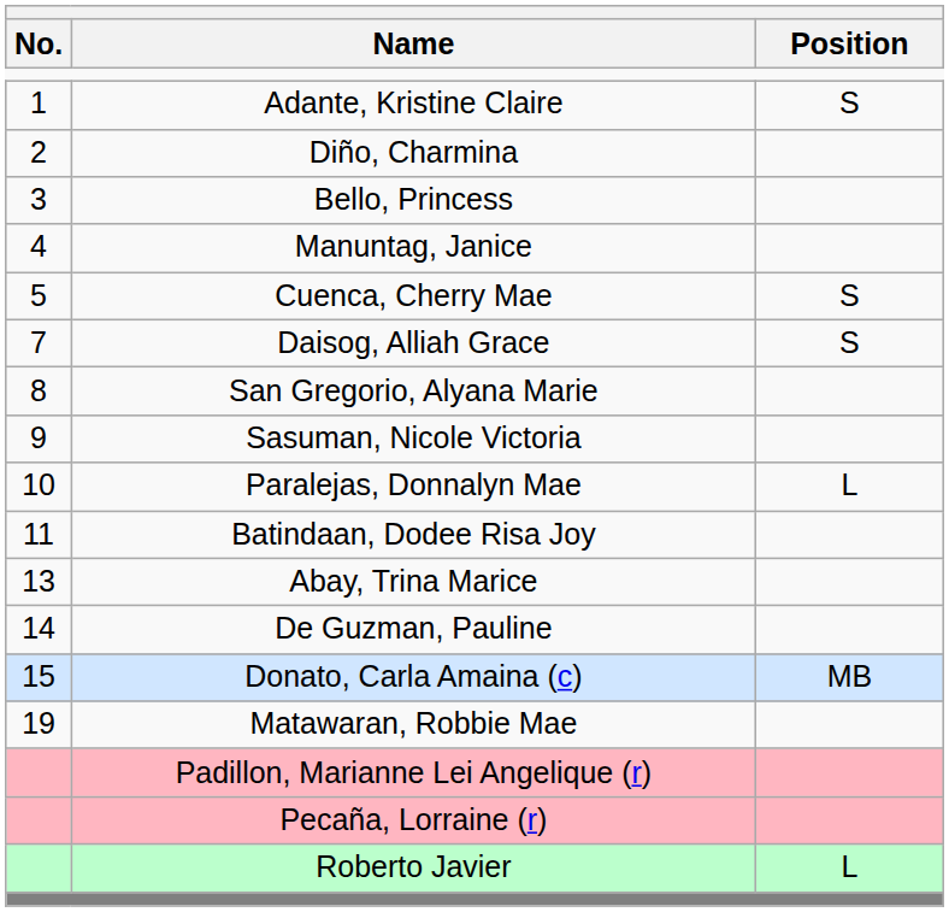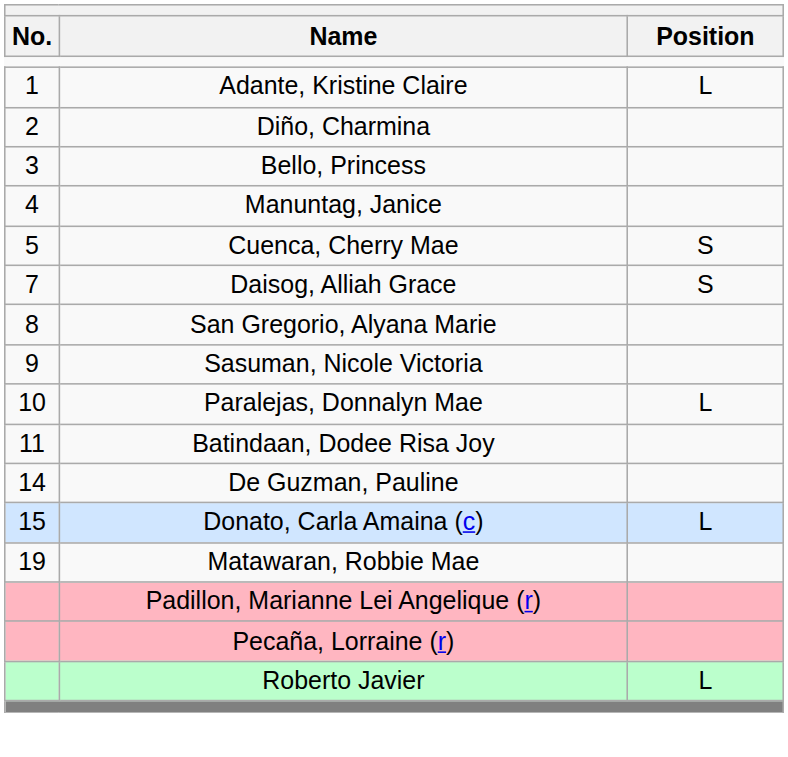Adante, Kristine Claire | Position: S -> L
- row: 13 | Abay, Trina Marice
Donato, Carla Amaina (c) | Position: MB -> L
